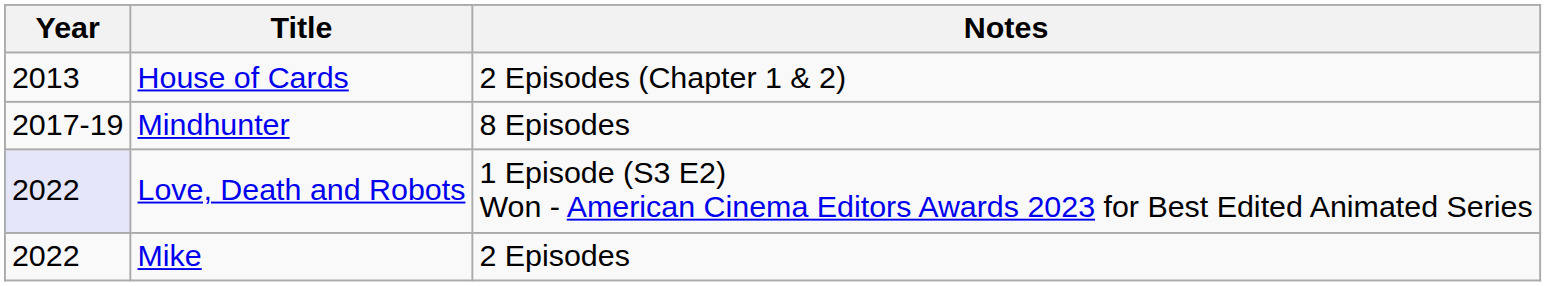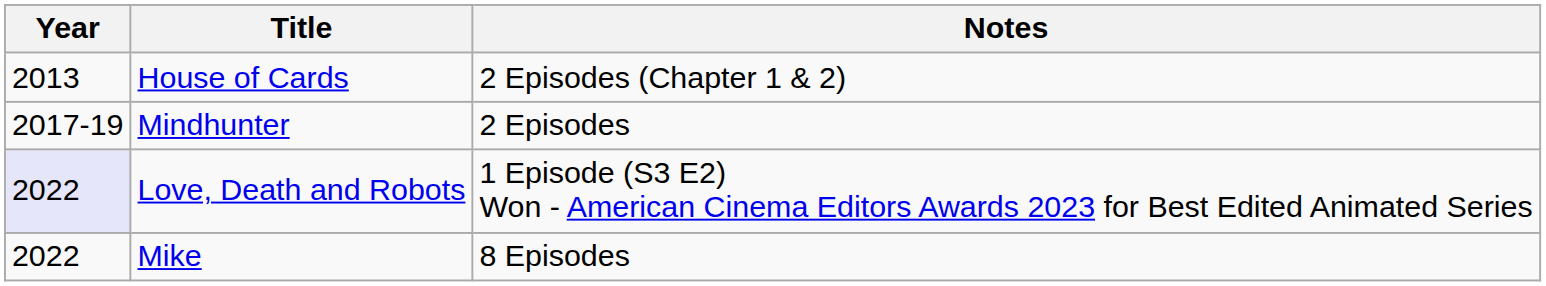Mindhunter | Notes: 8 Episodes -> 2 Episodes
Mike | Notes: 2 Episodes -> 8 Episodes
